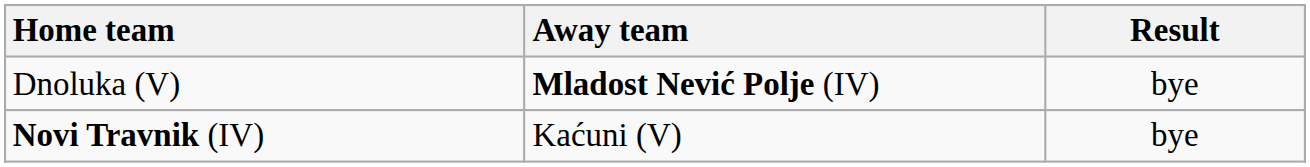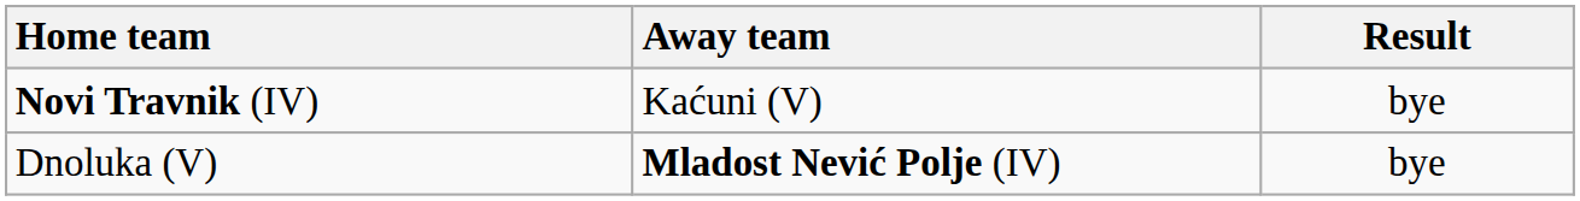rows swapped: Novi Travnik (IV) <-> Dnoluka (V)
